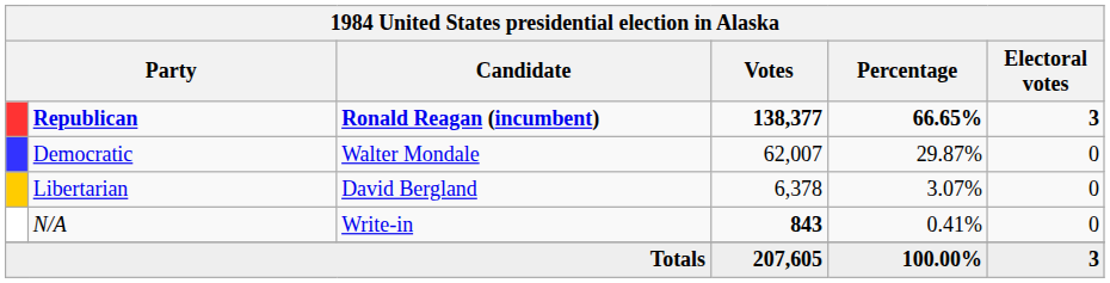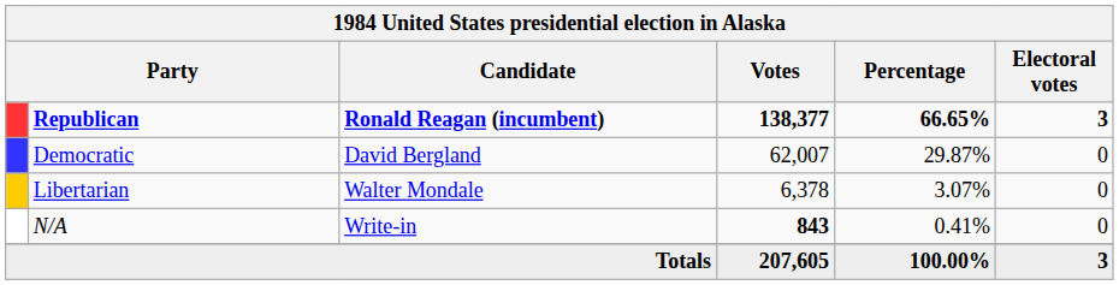Democratic | Candidate: Walter Mondale -> David Bergland
Libertarian | Candidate: David Bergland -> Walter Mondale
